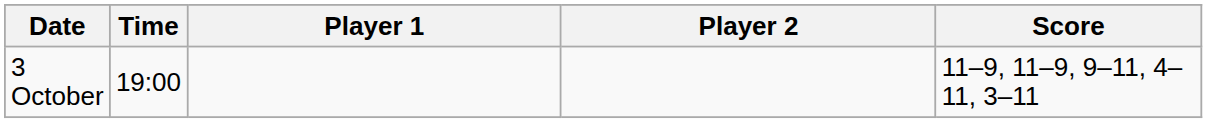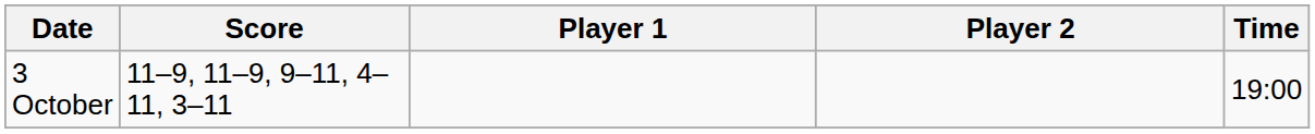columns swapped: Time <-> Score
